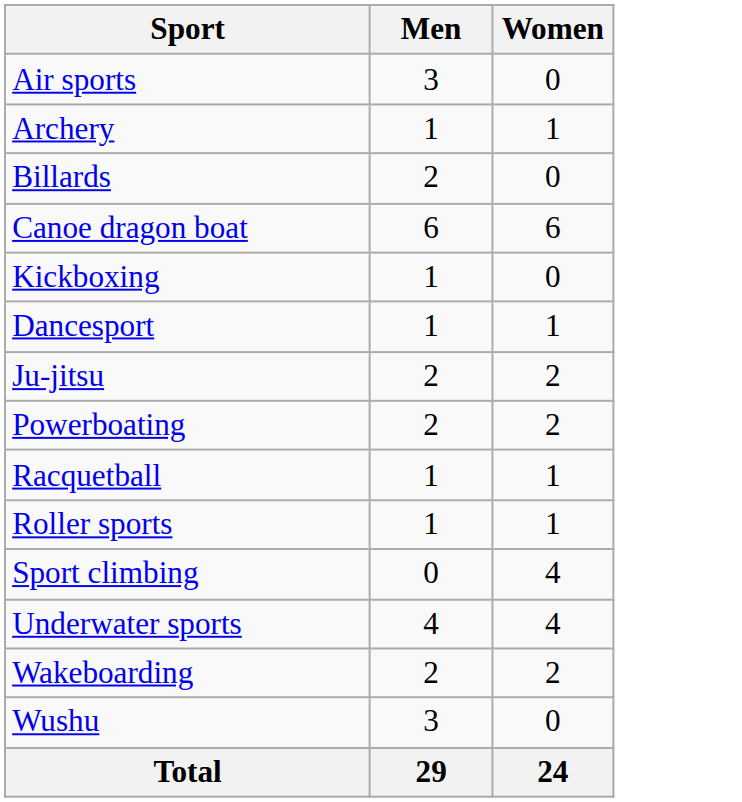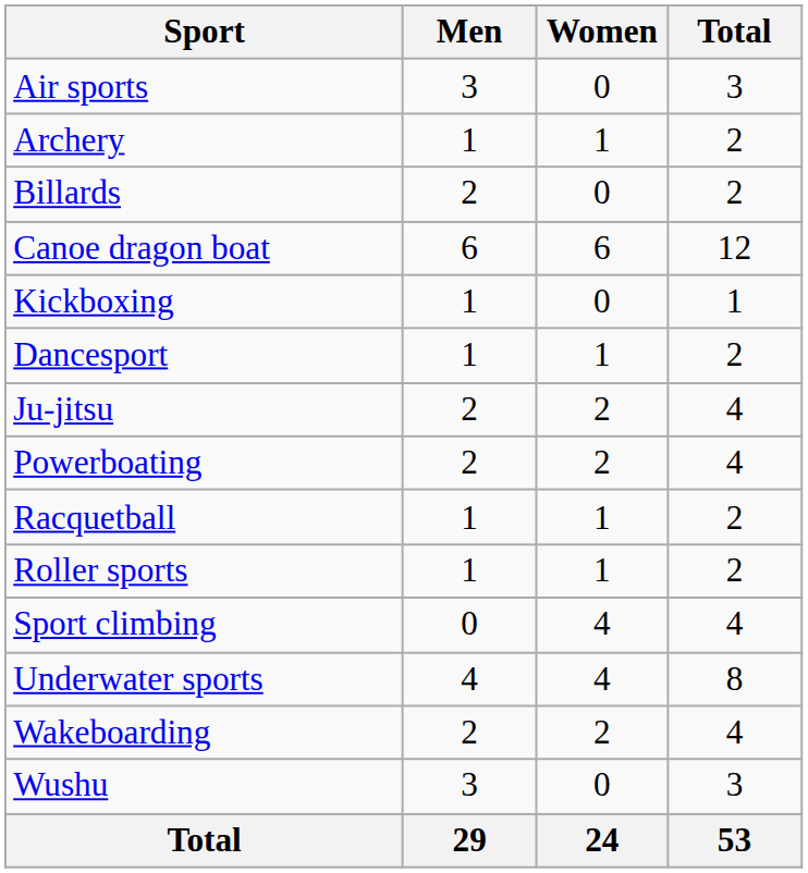+ column: Total | 3 | 2 | 2 | 12 | 1 | 2 | 4 | 4 | 2 | 2 | 4 | 8 | 4 | 3 | 53
